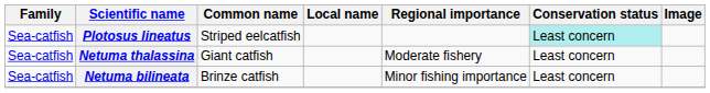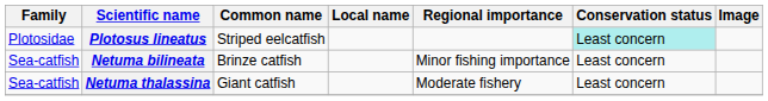Plotosus lineatus | Family: Sea-catfish -> Plotosidae
rows swapped: Netuma bilineata <-> Netuma thalassina
